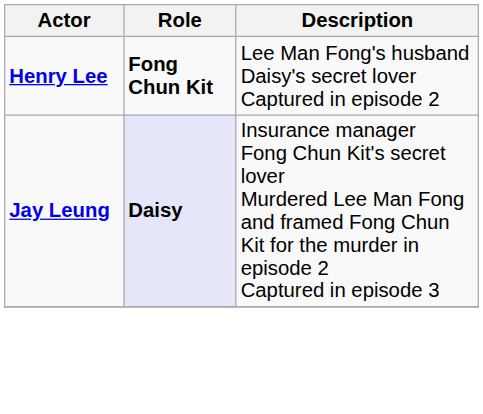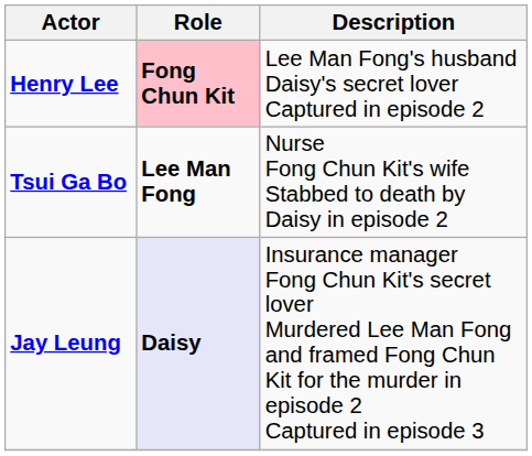Henry Lee | Role: no background -> pink background
+ row: Tsui Ga Bo | Lee Man Fong | Nurse Fong Chun Kit's wife Stabbed to death by Daisy in episode 2
